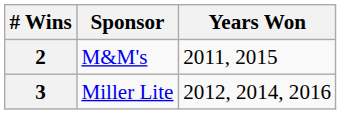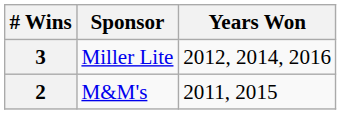rows swapped: 3 <-> 2
